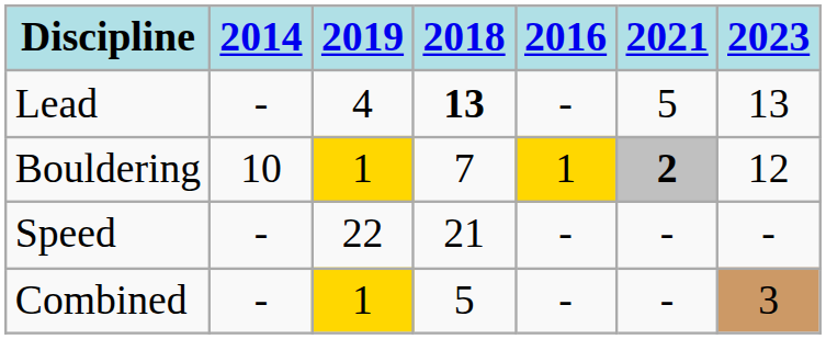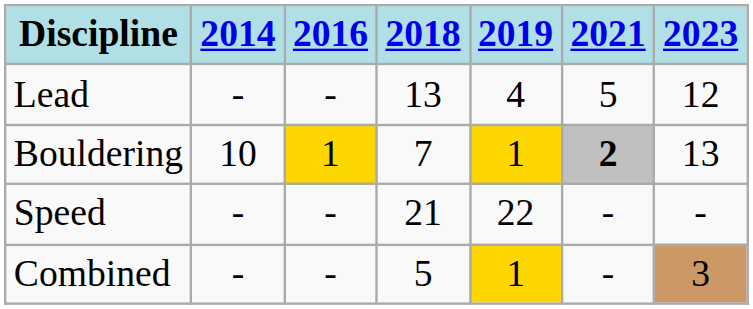columns swapped: 2016 <-> 2019
Lead | 2018: bold -> normal
Lead | 2023: 13 -> 12
Bouldering | 2023: 12 -> 13
